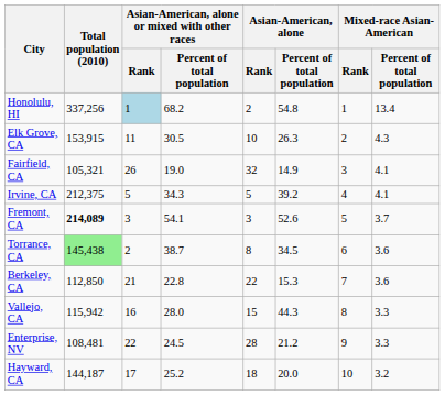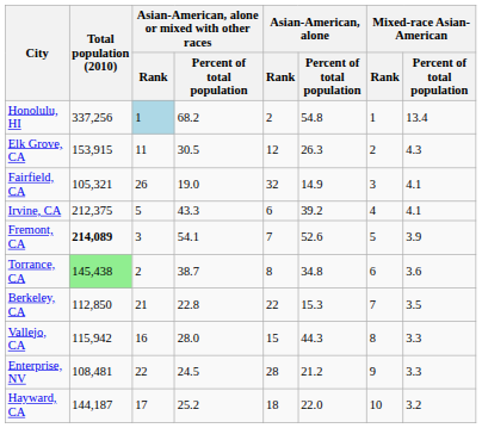Elk Grove, CA | Asian-American, alone / Rank: 10 -> 12
Irvine, CA | column 4: 34.3 -> 43.3
Irvine, CA | Asian-American, alone / Rank: 5 -> 6
Fremont, CA | Asian-American, alone / Rank: 3 -> 7
Fremont, CA | Mixed-race Asian-American / Percent of total population: 3.7 -> 3.9
Torrance, CA | Asian-American, alone / Percent of total population: 34.5 -> 34.8
Berkeley, CA | Mixed-race Asian-American / Percent of total population: 3.6 -> 3.5
Hayward, CA | Asian-American, alone / Percent of total population: 20.0 -> 22.0
